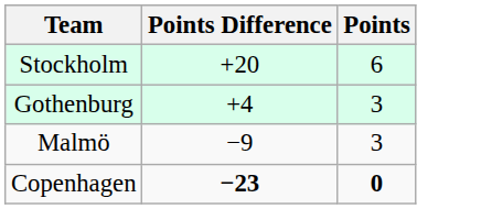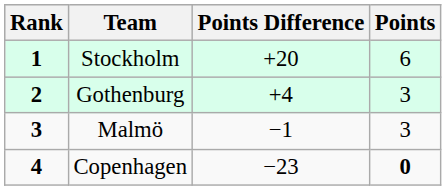+ column: Rank | 1 | 2 | 3 | 4
Malmö | Points Difference: −9 -> −1
Copenhagen | Points Difference: bold -> normal
